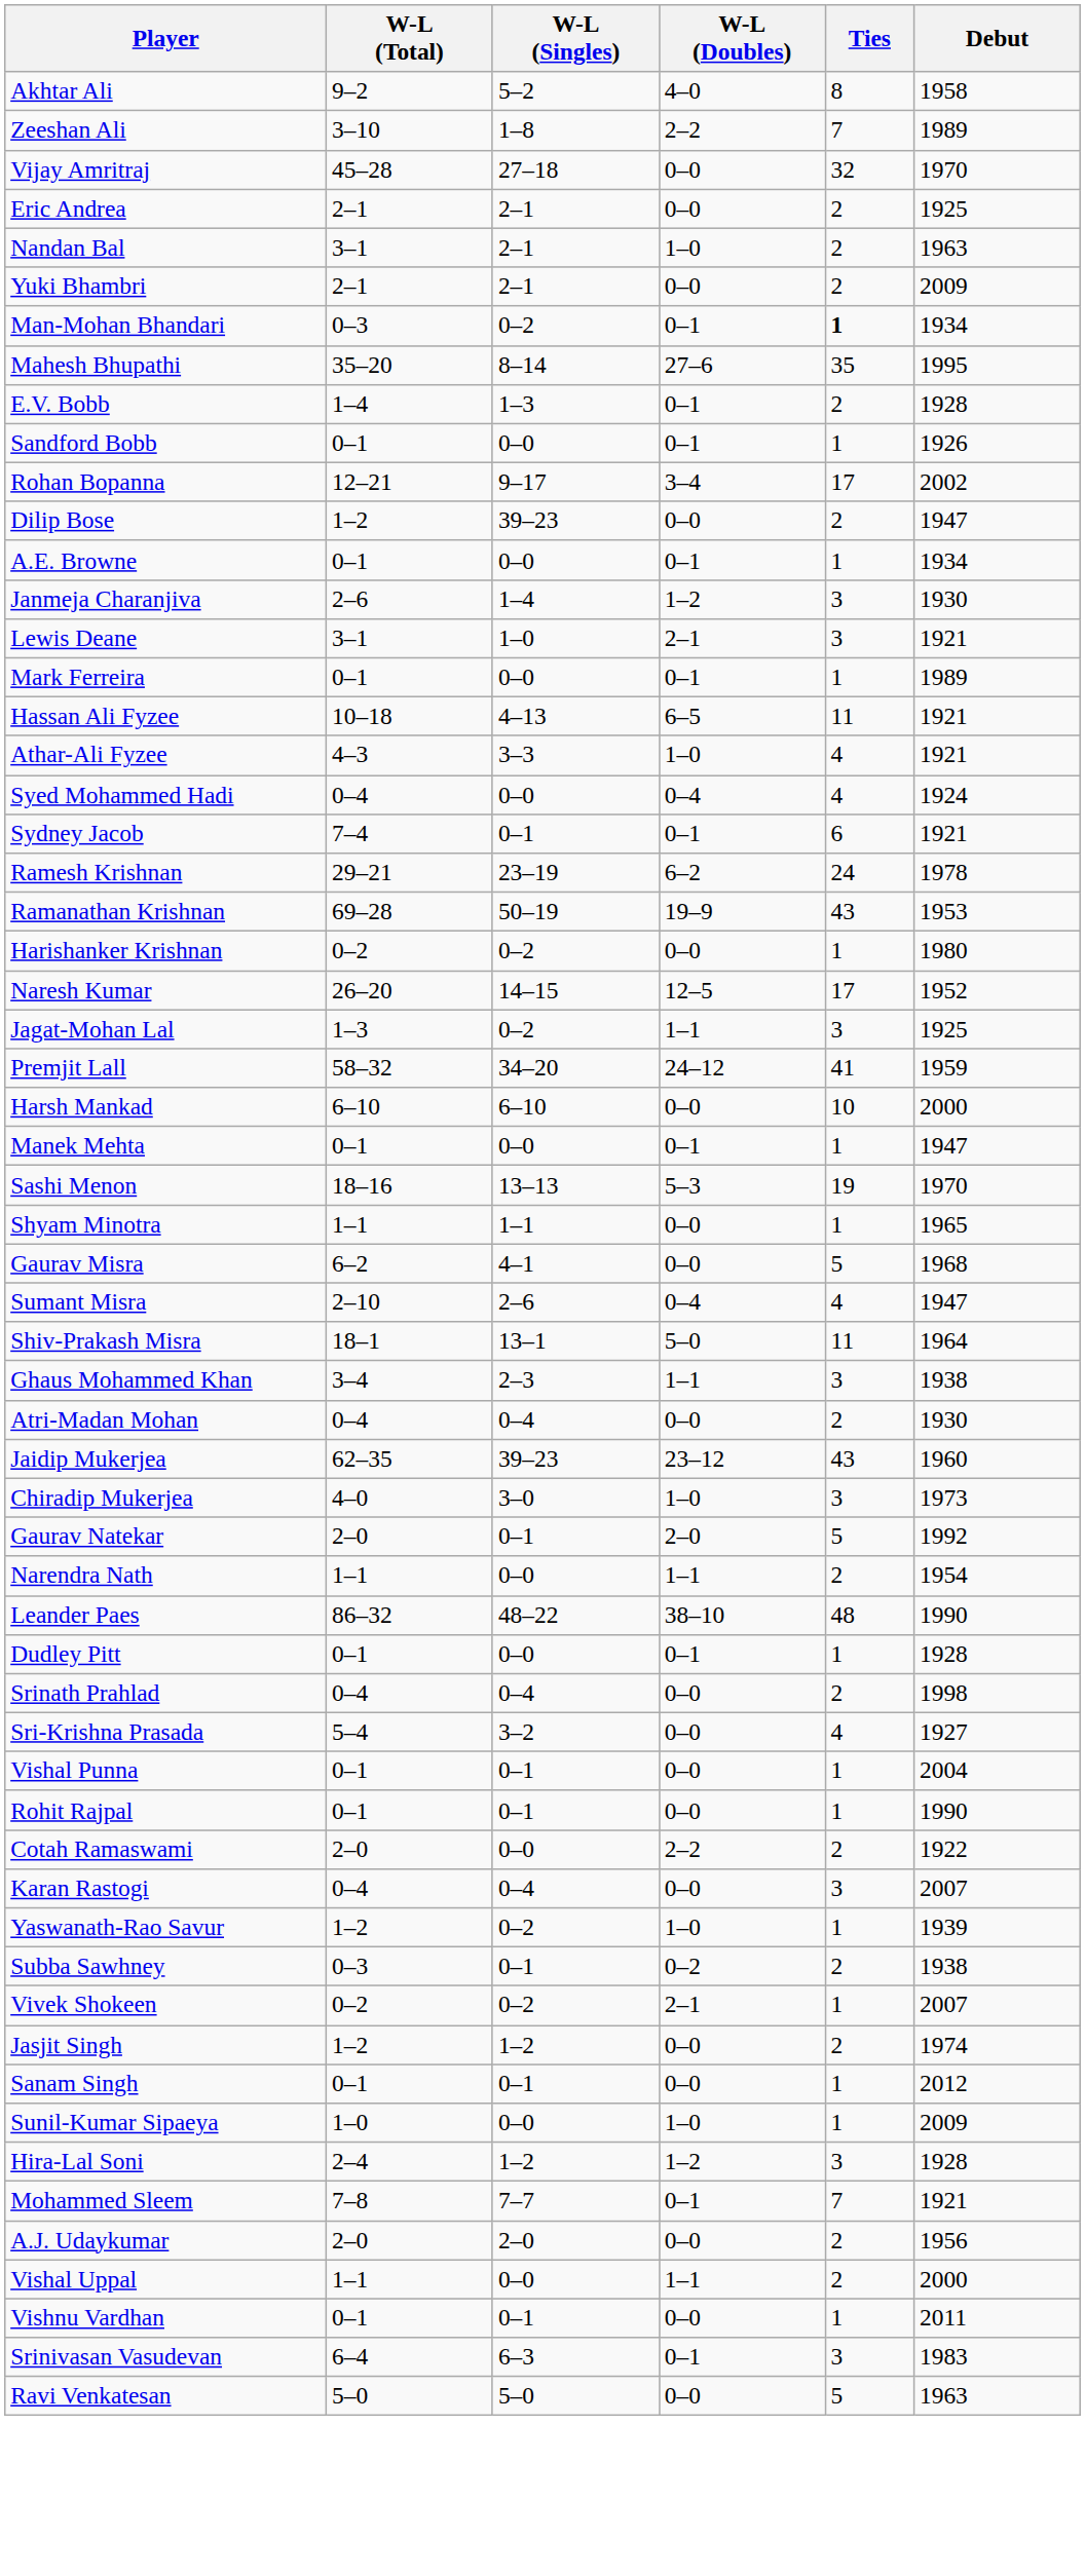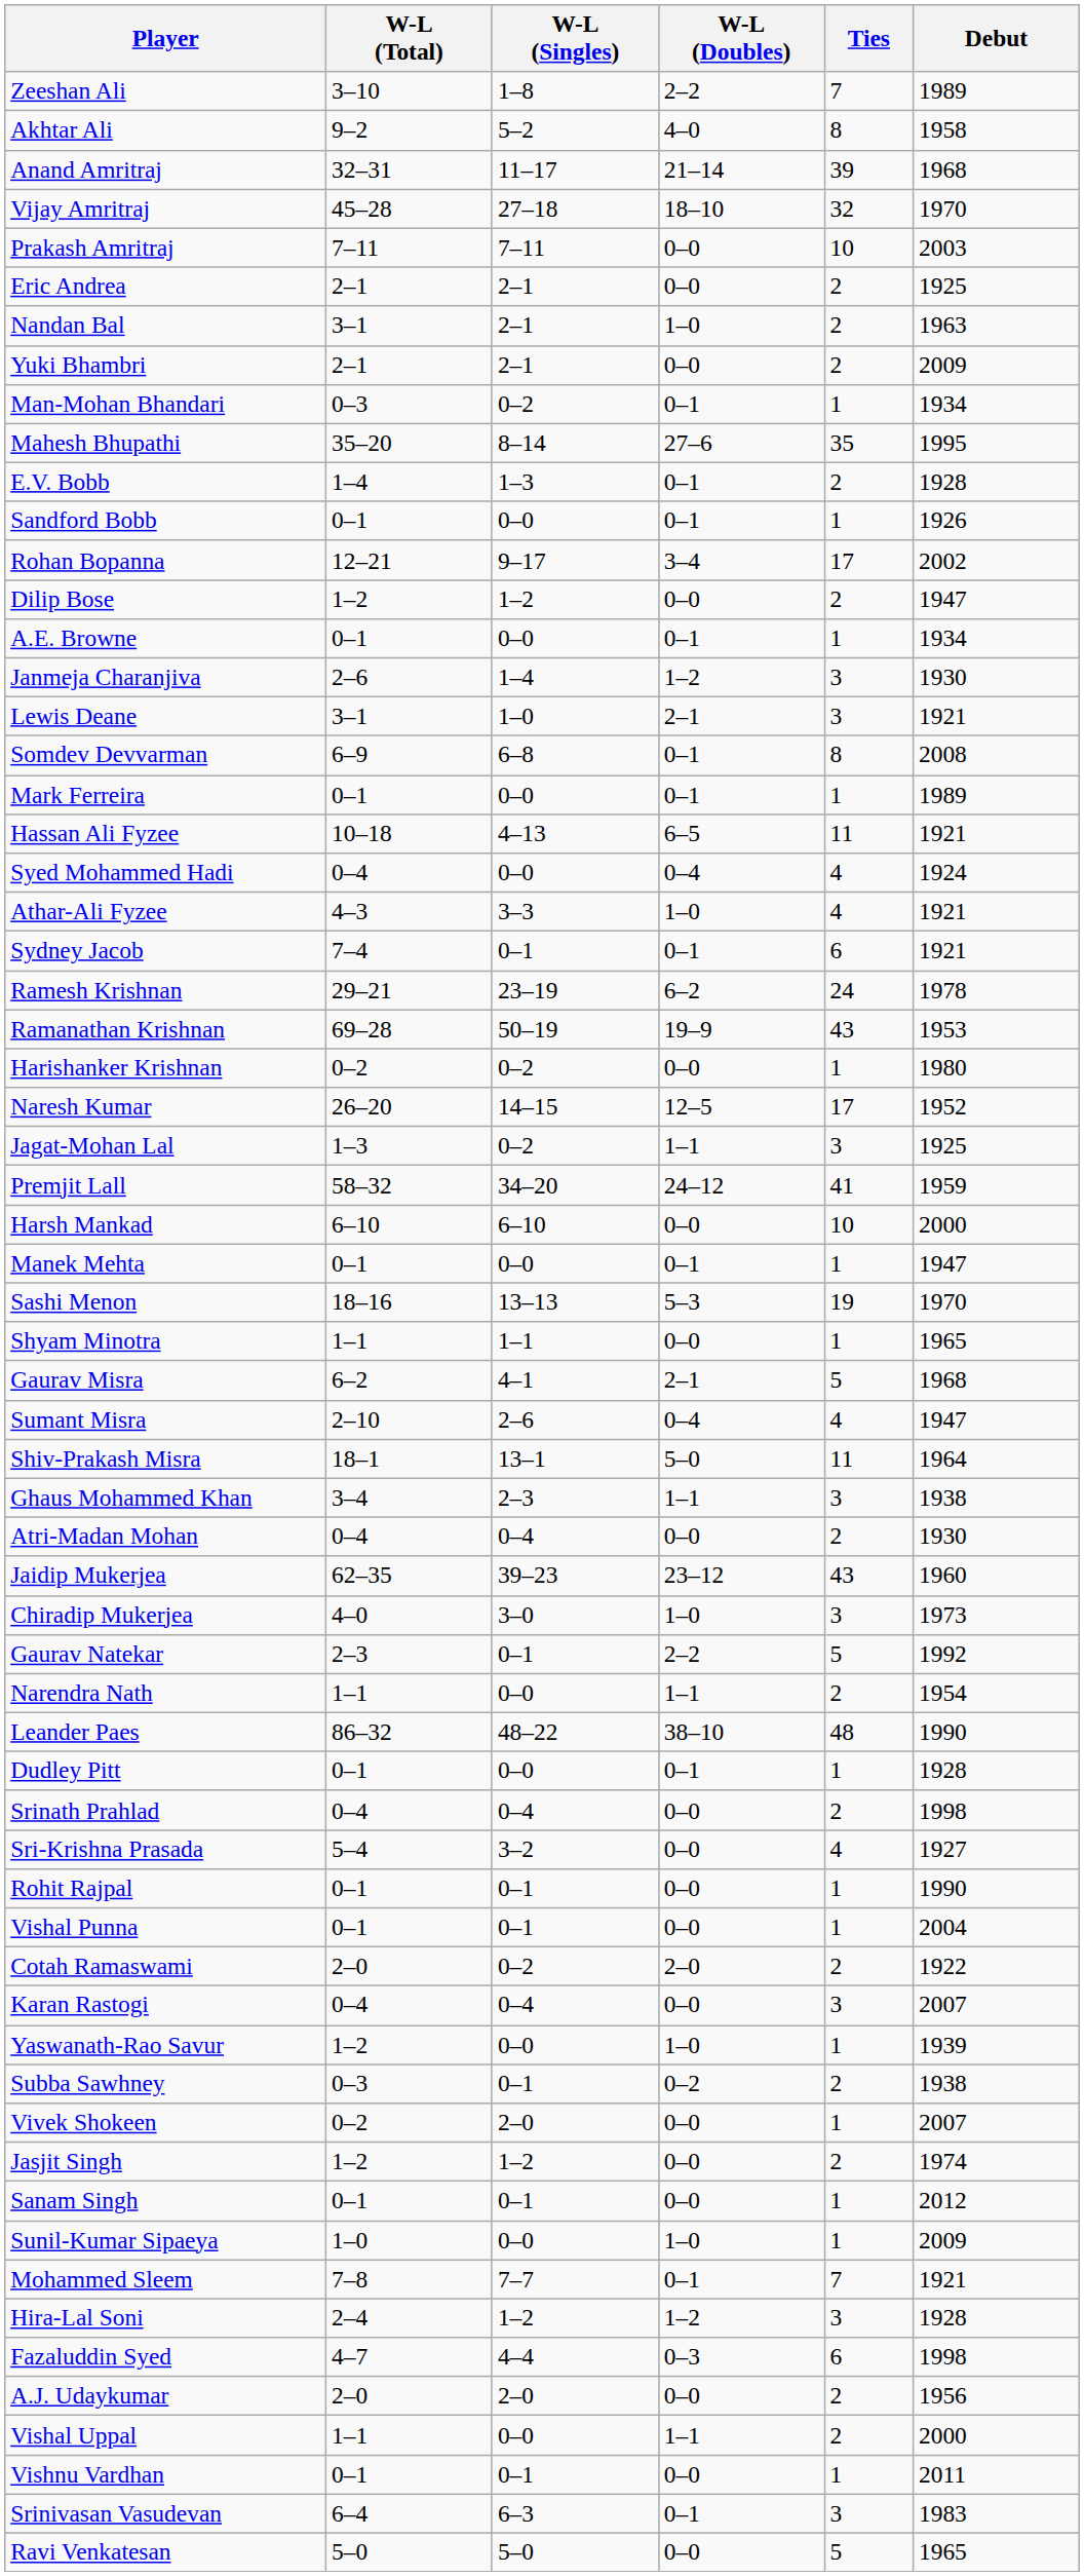rows swapped: Zeeshan Ali <-> Akhtar Ali
+ row: Anand Amritraj | 32–31 | 11–17 | 21–14 | 39 | 1968
Vijay Amritraj | W-L (Doubles): 0–0 -> 18–10
+ row: Prakash Amritraj | 7–11 | 7–11 | 0–0 | 10 | 2003
Man-Mohan Bhandari | Ties: bold -> normal
Dilip Bose | W-L (Singles): 39–23 -> 1–2
+ row: Somdev Devvarman | 6–9 | 6–8 | 0–1 | 8 | 2008
rows swapped: Athar-Ali Fyzee <-> Syed Mohammed Hadi
Gaurav Misra | W-L (Doubles): 0–0 -> 2–1
Gaurav Natekar | W-L (Total): 2–0 -> 2–3
Gaurav Natekar | W-L (Doubles): 2–0 -> 2–2
rows swapped: Vishal Punna <-> Rohit Rajpal
Cotah Ramaswami | W-L (Singles): 0–0 -> 0–2
Cotah Ramaswami | W-L (Doubles): 2–2 -> 2–0
Yaswanath-Rao Savur | W-L (Singles): 0–2 -> 0–0
Vivek Shokeen | W-L (Singles): 0–2 -> 2–0
Vivek Shokeen | W-L (Doubles): 2–1 -> 0–0
rows swapped: Mohammed Sleem <-> Hira-Lal Soni
+ row: Fazaluddin Syed | 4–7 | 4–4 | 0–3 | 6 | 1998
Ravi Venkatesan | Debut: 1963 -> 1965
